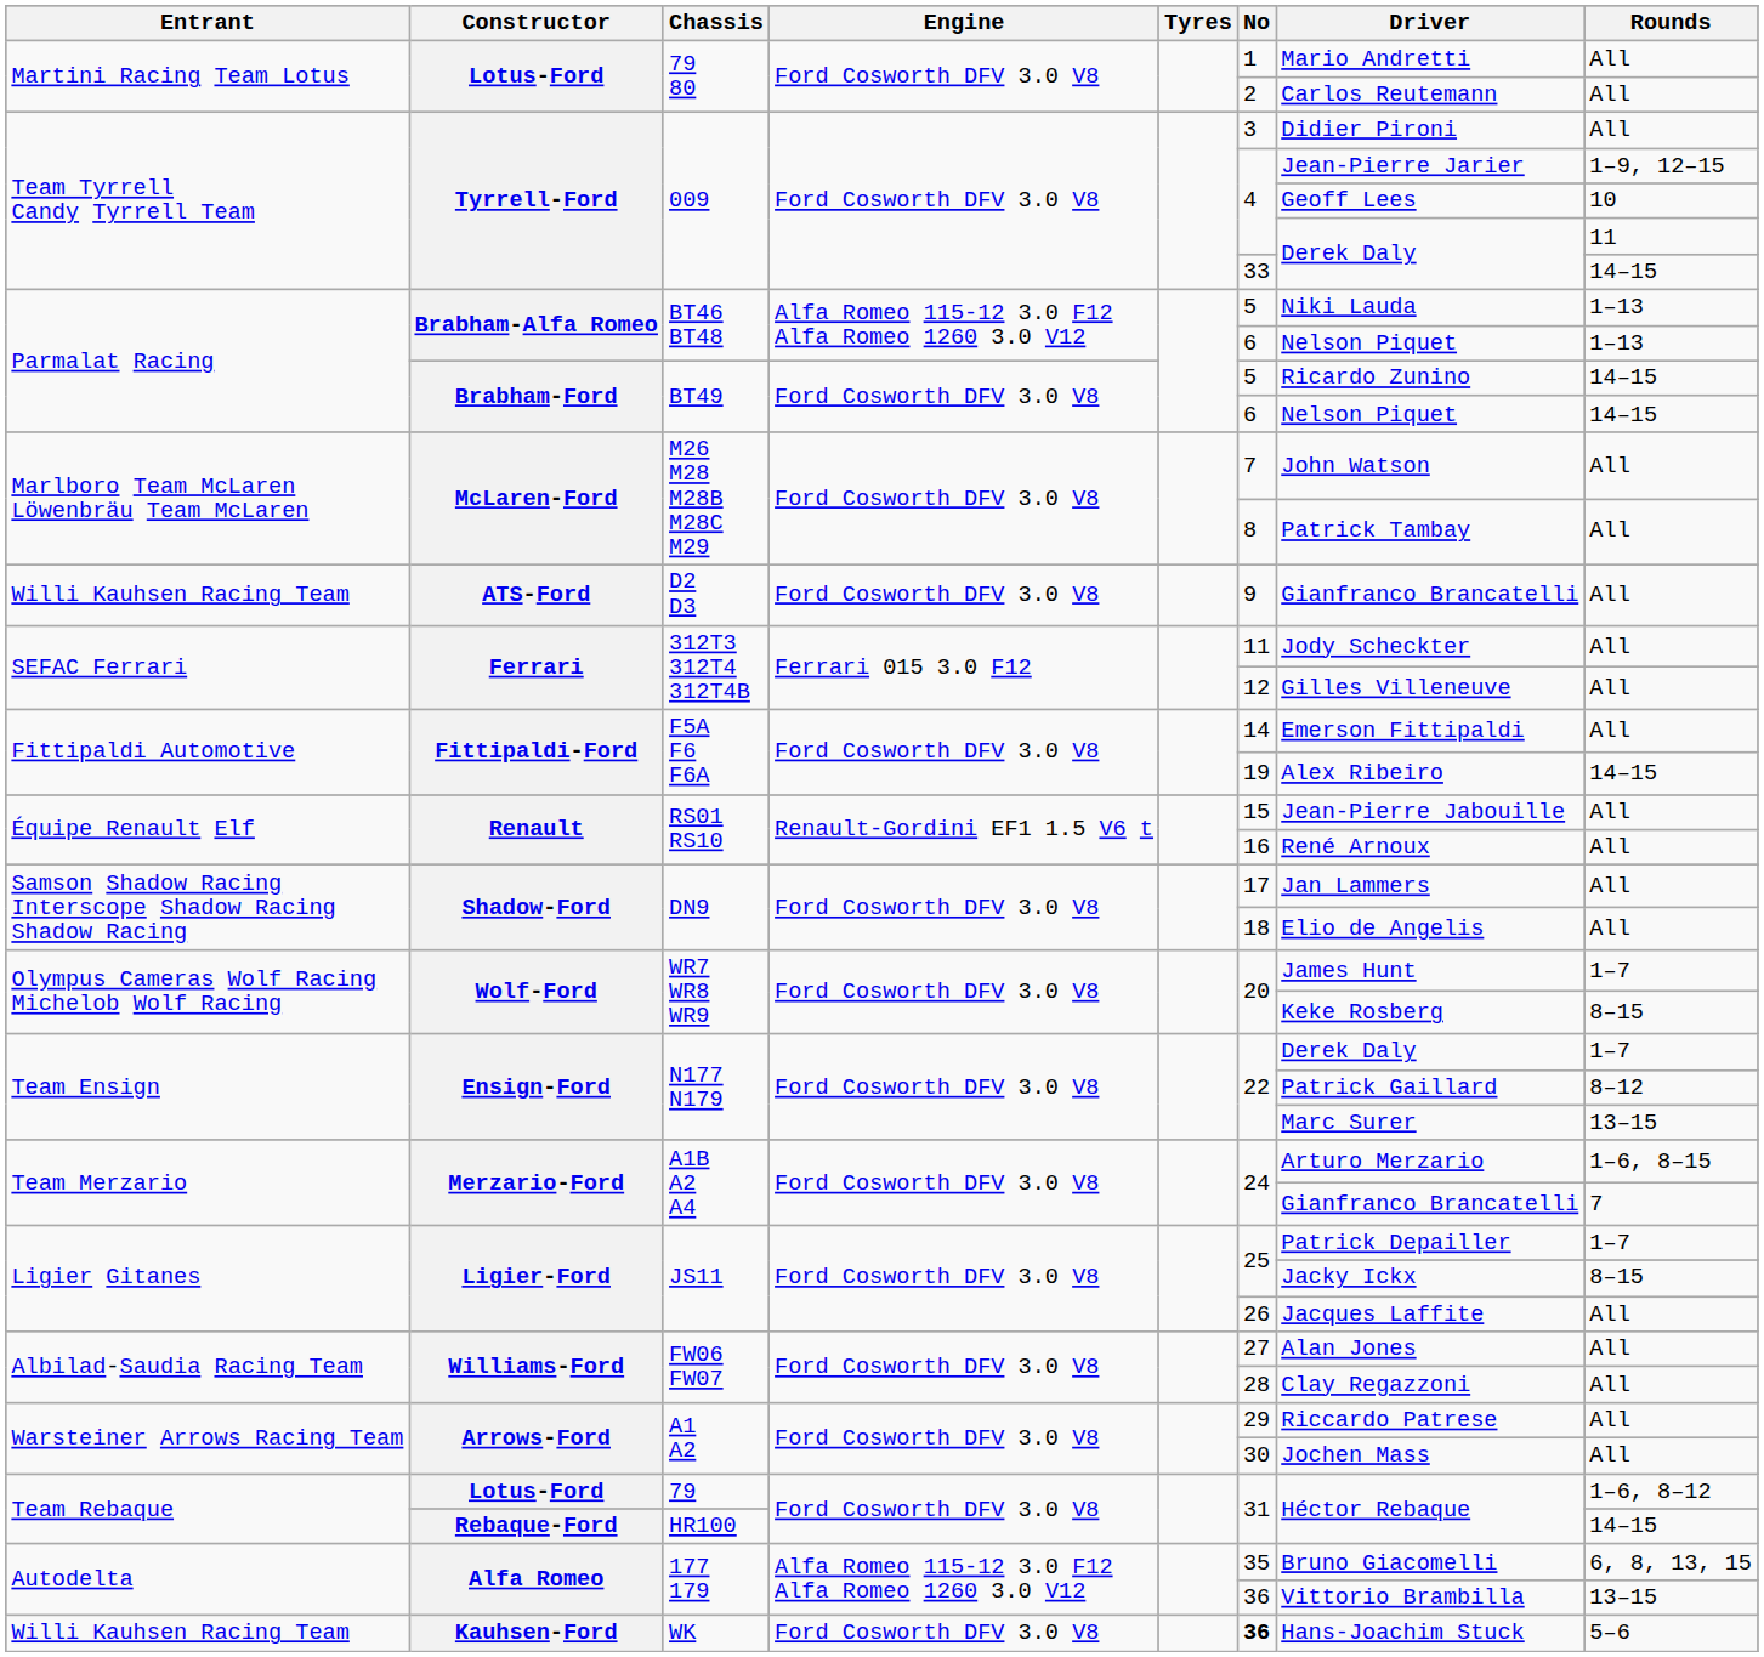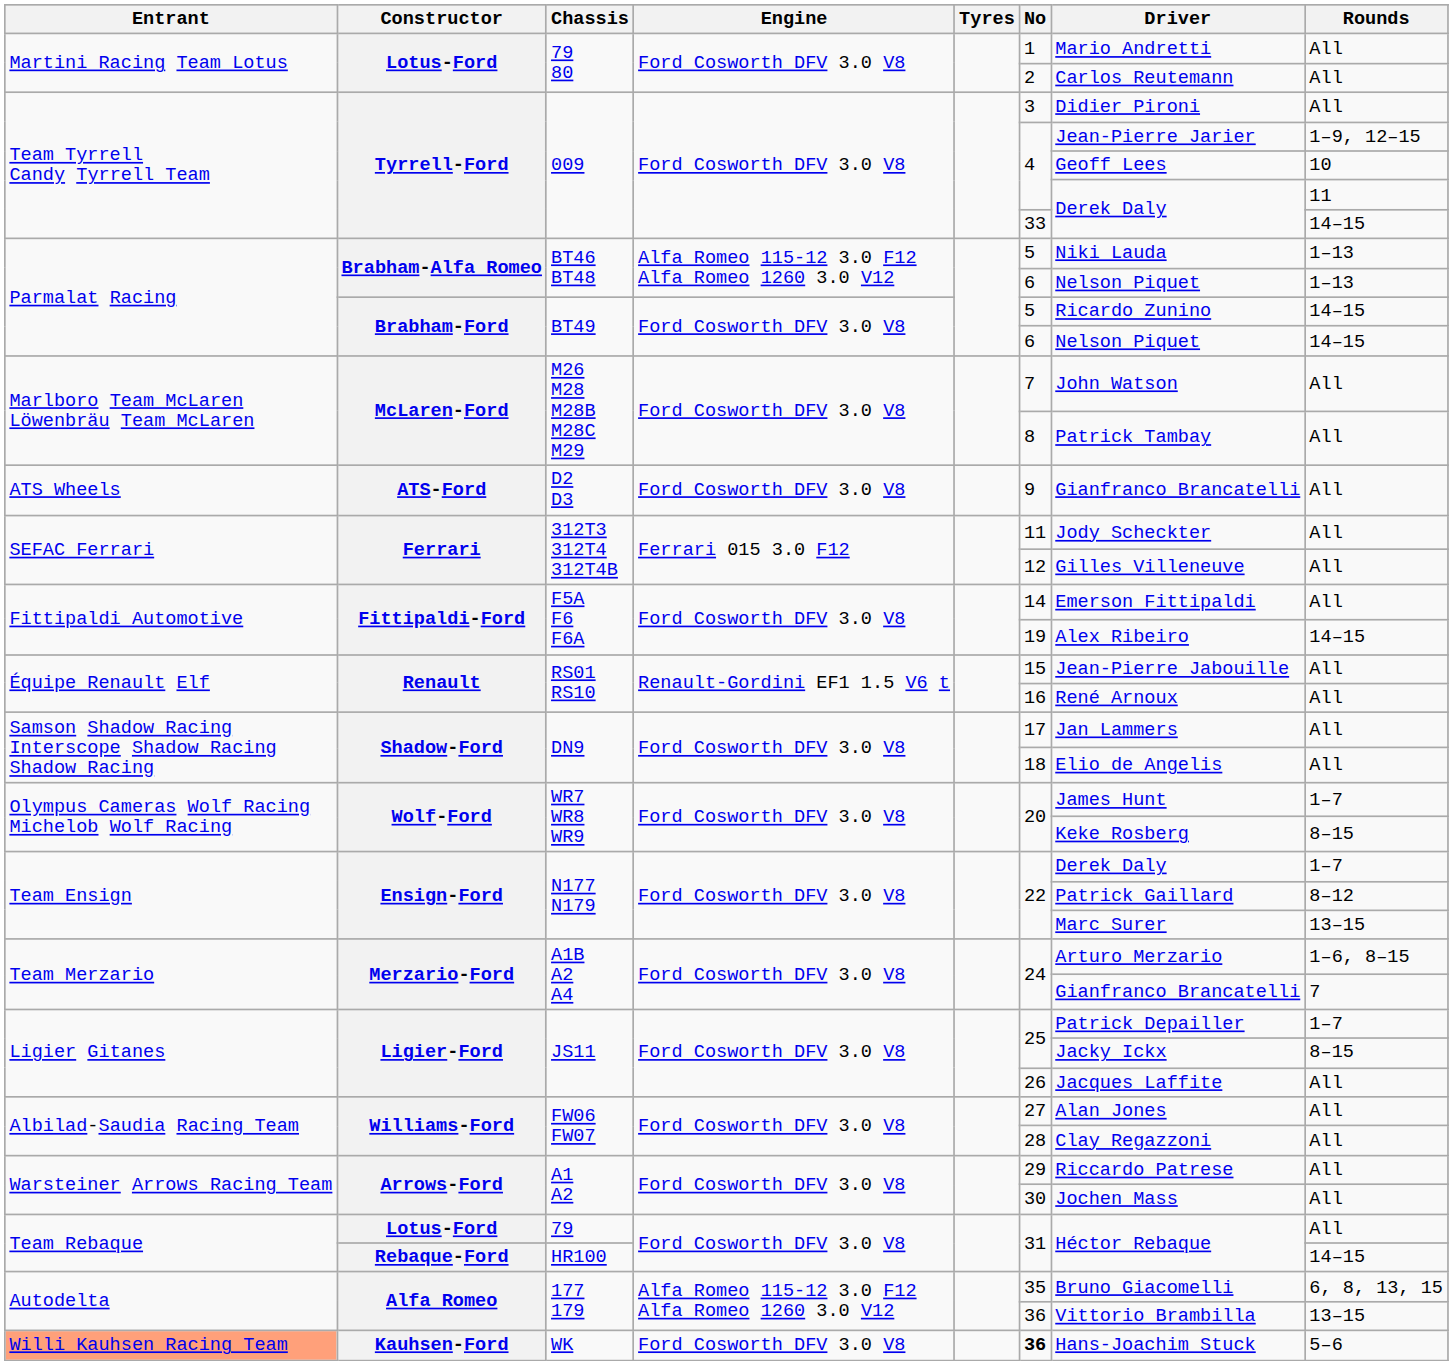D2 D3 | Entrant: Willi Kauhsen Racing Team -> ATS Wheels
79 | Rounds: 1–6, 8–12 -> All
WK | Entrant: no background -> lightsalmon background
